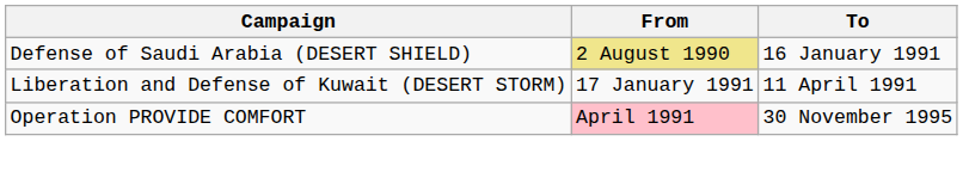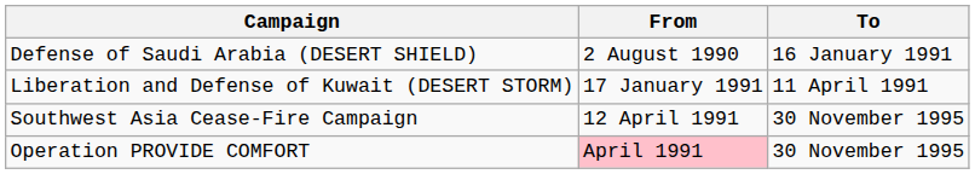Defense of Saudi Arabia (DESERT SHIELD) | From: khaki background -> no background
+ row: Southwest Asia Cease-Fire Campaign | 12 April 1991 | 30 November 1995
